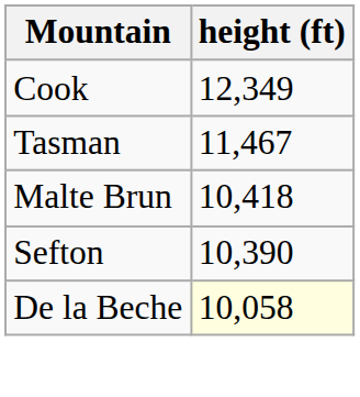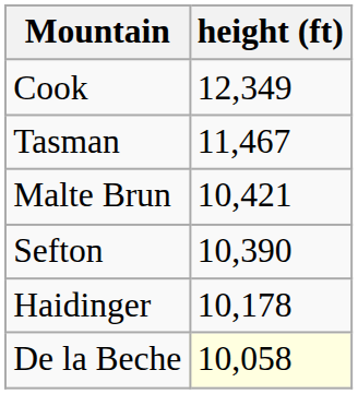Malte Brun | height (ft): 10,418 -> 10,421
+ row: Haidinger | 10,178
